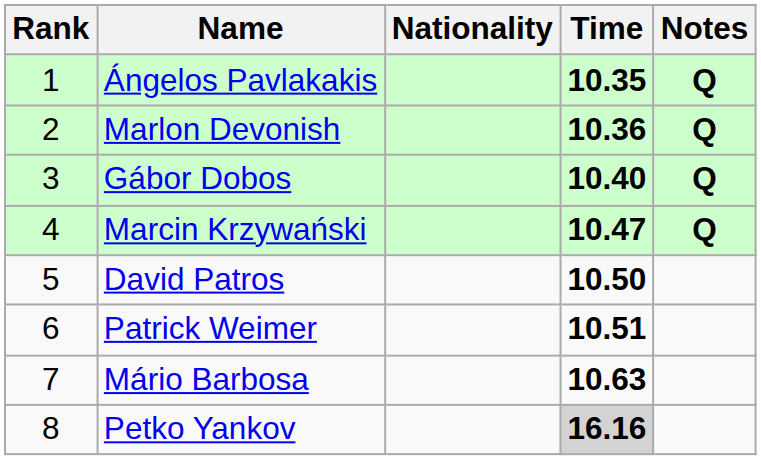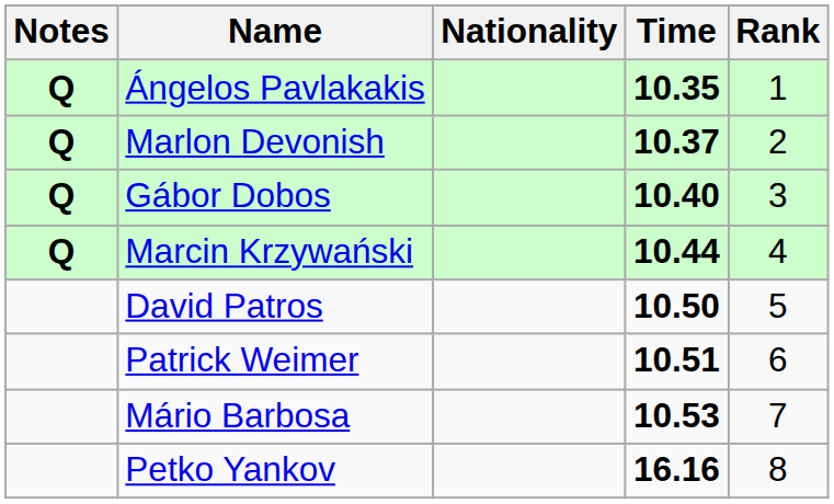columns swapped: Rank <-> Notes
Marlon Devonish | Time: 10.36 -> 10.37
Marcin Krzywański | Time: 10.47 -> 10.44
Mário Barbosa | Time: 10.63 -> 10.53
Petko Yankov | Time: lightgrey background -> no background
